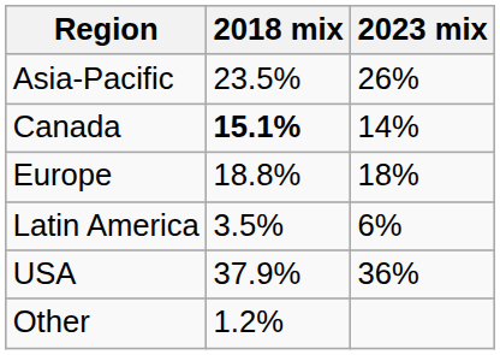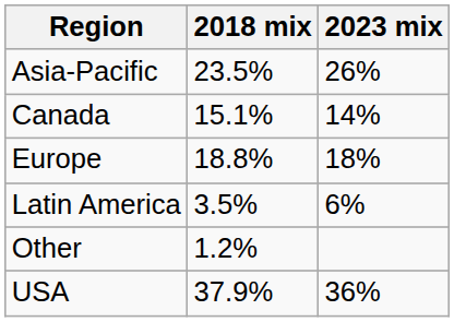Canada | 2018 mix: bold -> normal
rows swapped: USA <-> Other
